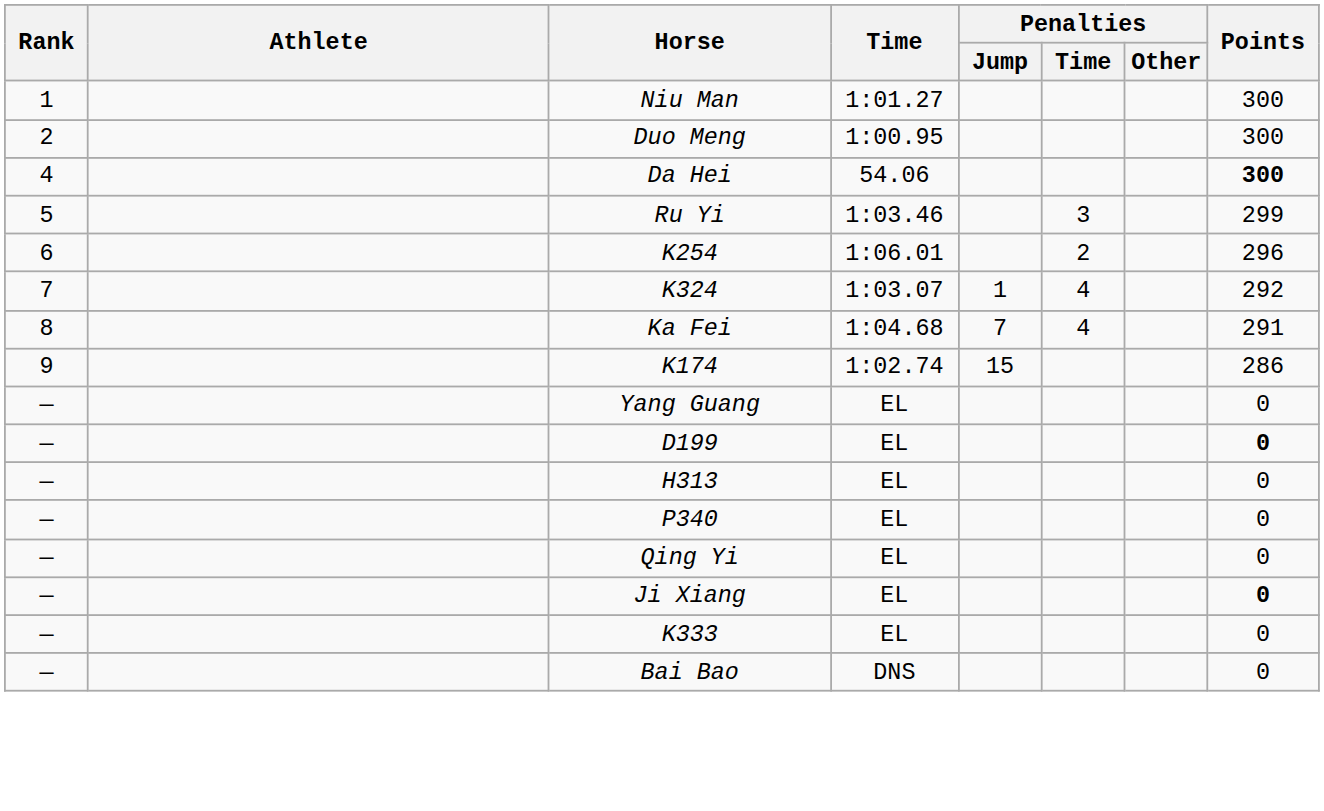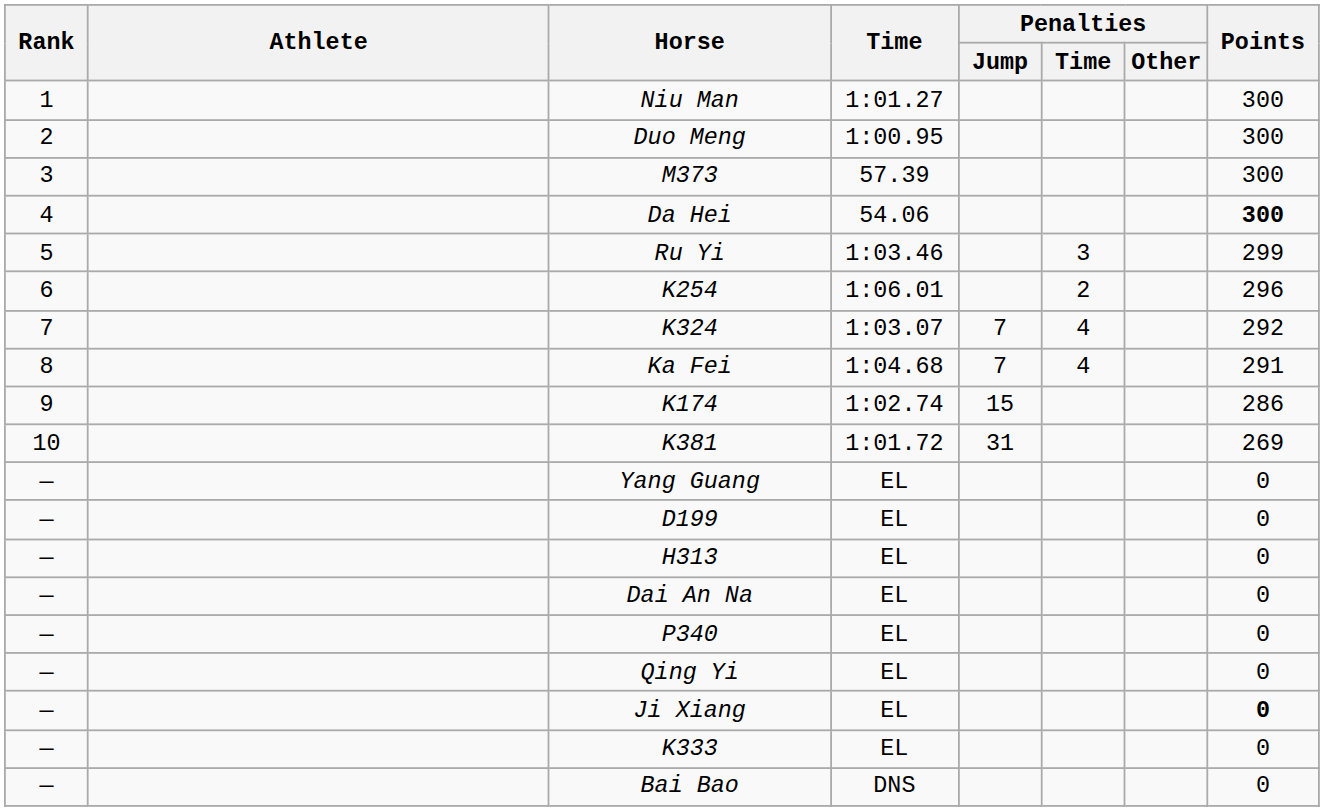+ row: 3 | M373 | 57.39 | 300
K324 | Penalties / Jump: 1 -> 7
+ row: 10 | K381 | 1:01.72 | 31 | 269
D199 | Points: bold -> normal
+ row: — | Dai An Na | EL | 0
